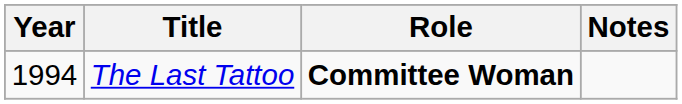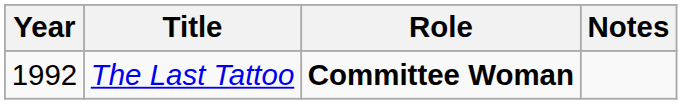The Last Tattoo | Year: 1994 -> 1992
